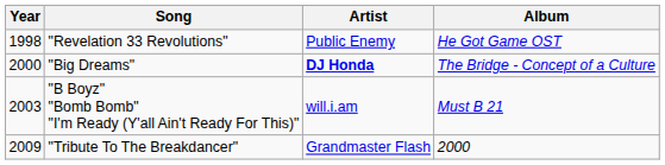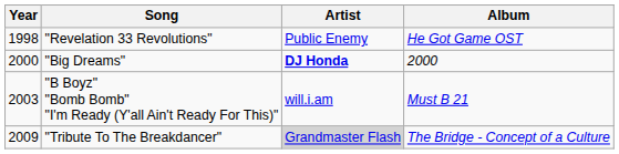"Big Dreams" | Album: The Bridge - Concept of a Culture -> 2000
"Tribute To The Breakdancer" | Artist: no background -> lightgrey background
"Tribute To The Breakdancer" | Album: 2000 -> The Bridge - Concept of a Culture
